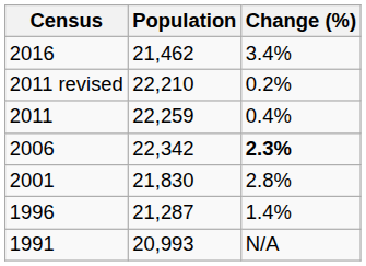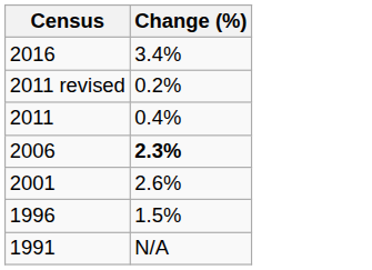- column: Population | 21,462 | 22,210 | 22,259 | 22,342 | 21,830 | 21,287 | 20,993
2001 | Change (%): 2.8% -> 2.6%
1996 | Change (%): 1.4% -> 1.5%
